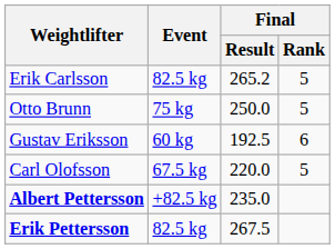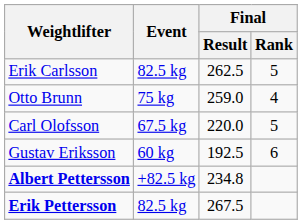Erik Carlsson | Final / Result: 265.2 -> 262.5
Otto Brunn | Final / Result: 250.0 -> 259.0
Otto Brunn | Final / Rank: 5 -> 4
rows swapped: Gustav Eriksson <-> Carl Olofsson
Albert Pettersson | Final / Result: 235.0 -> 234.8
